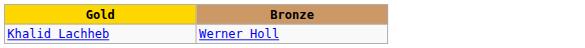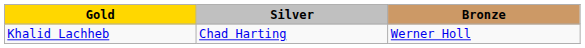+ column: Silver | Chad Harting
